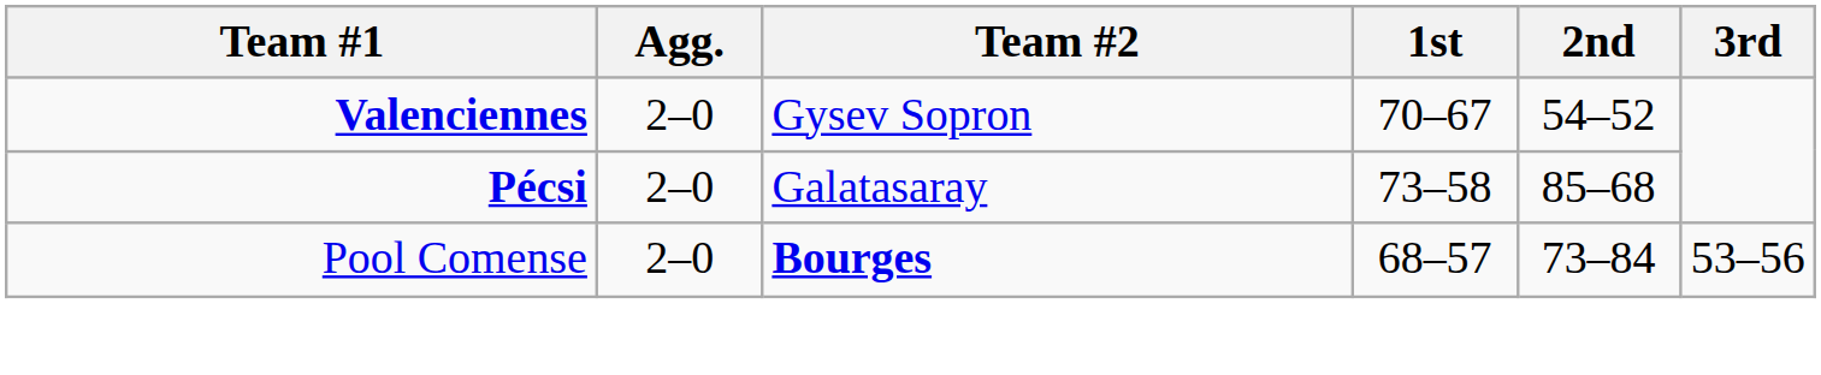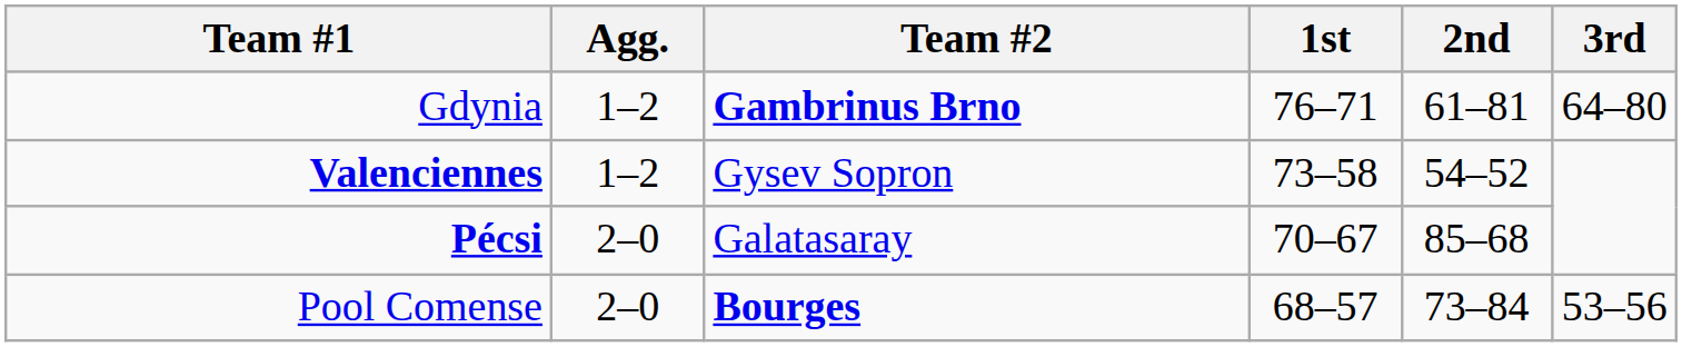+ row: Gdynia | 1–2 | Gambrinus Brno | 76–71 | 61–81 | 64–80
Valenciennes | Agg.: 2–0 -> 1–2
Valenciennes | 1st: 70–67 -> 73–58
Pécsi | 1st: 73–58 -> 70–67
